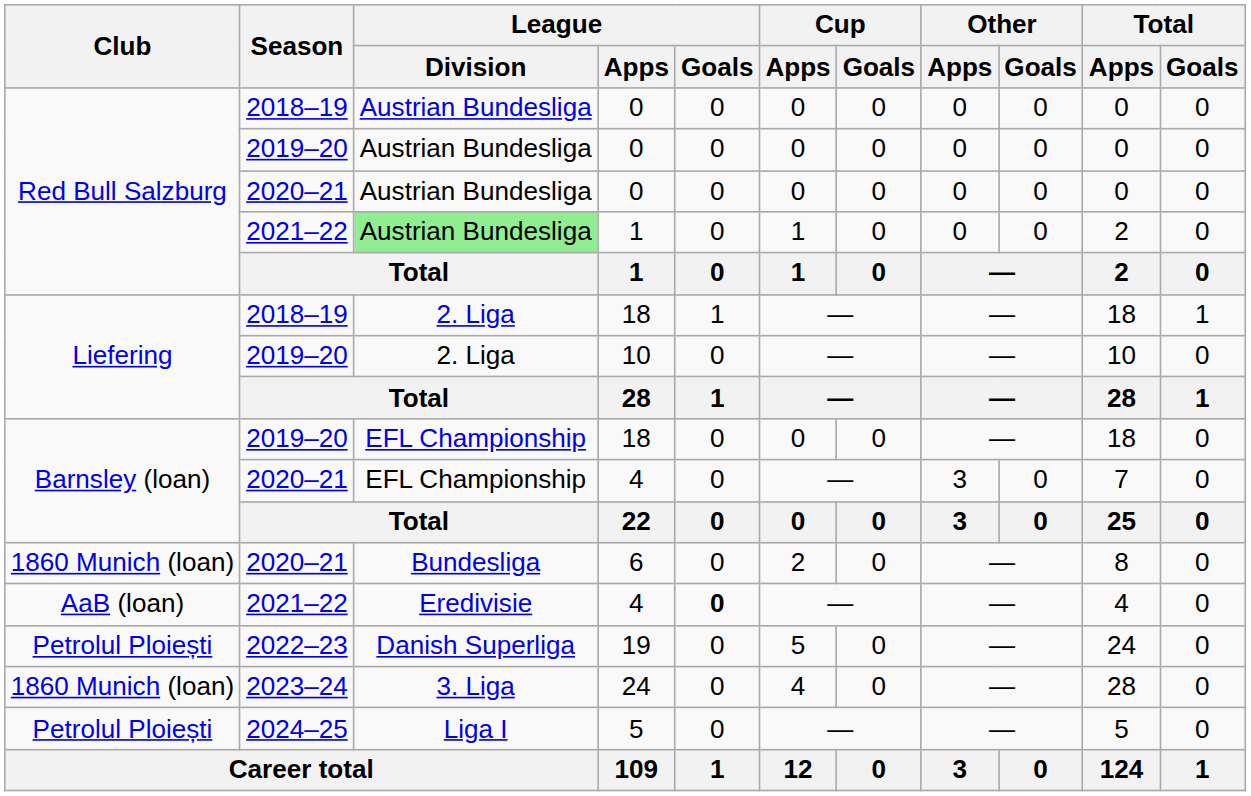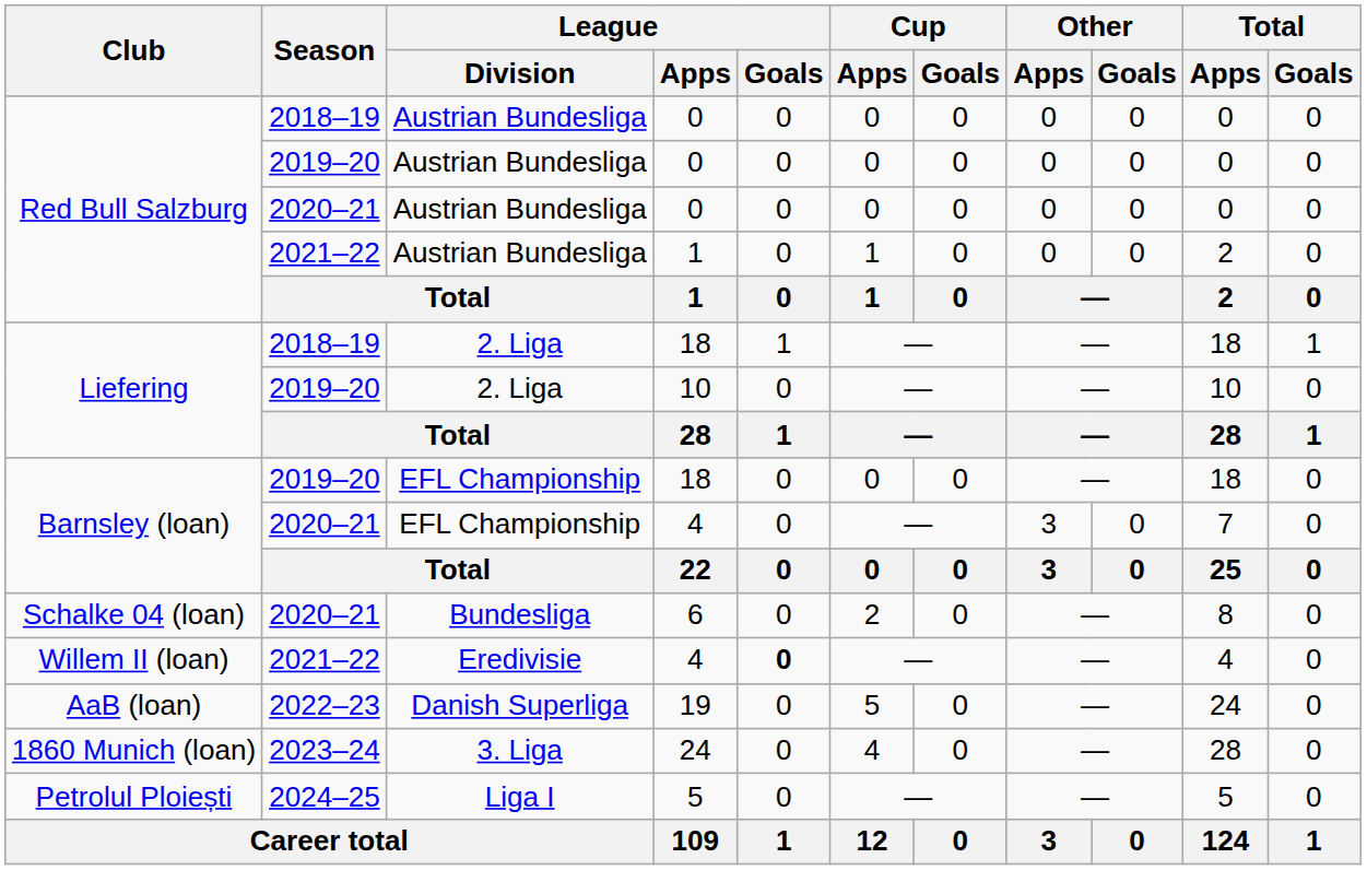2021–22 / 1 | League / Division: lightgreen background -> no background
6 | Club: 1860 Munich (loan) -> Schalke 04 (loan)
2021–22 / 4 | Club: AaB (loan) -> Willem II (loan)
19 | Club: Petrolul Ploiești -> AaB (loan)
